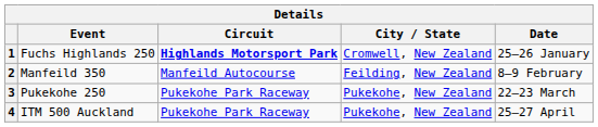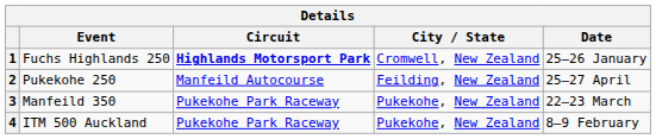2 | Event: Manfeild 350 -> Pukekohe 250
2 | Date: 8–9 February -> 25–27 April
3 | Event: Pukekohe 250 -> Manfeild 350
4 | Date: 25–27 April -> 8–9 February
